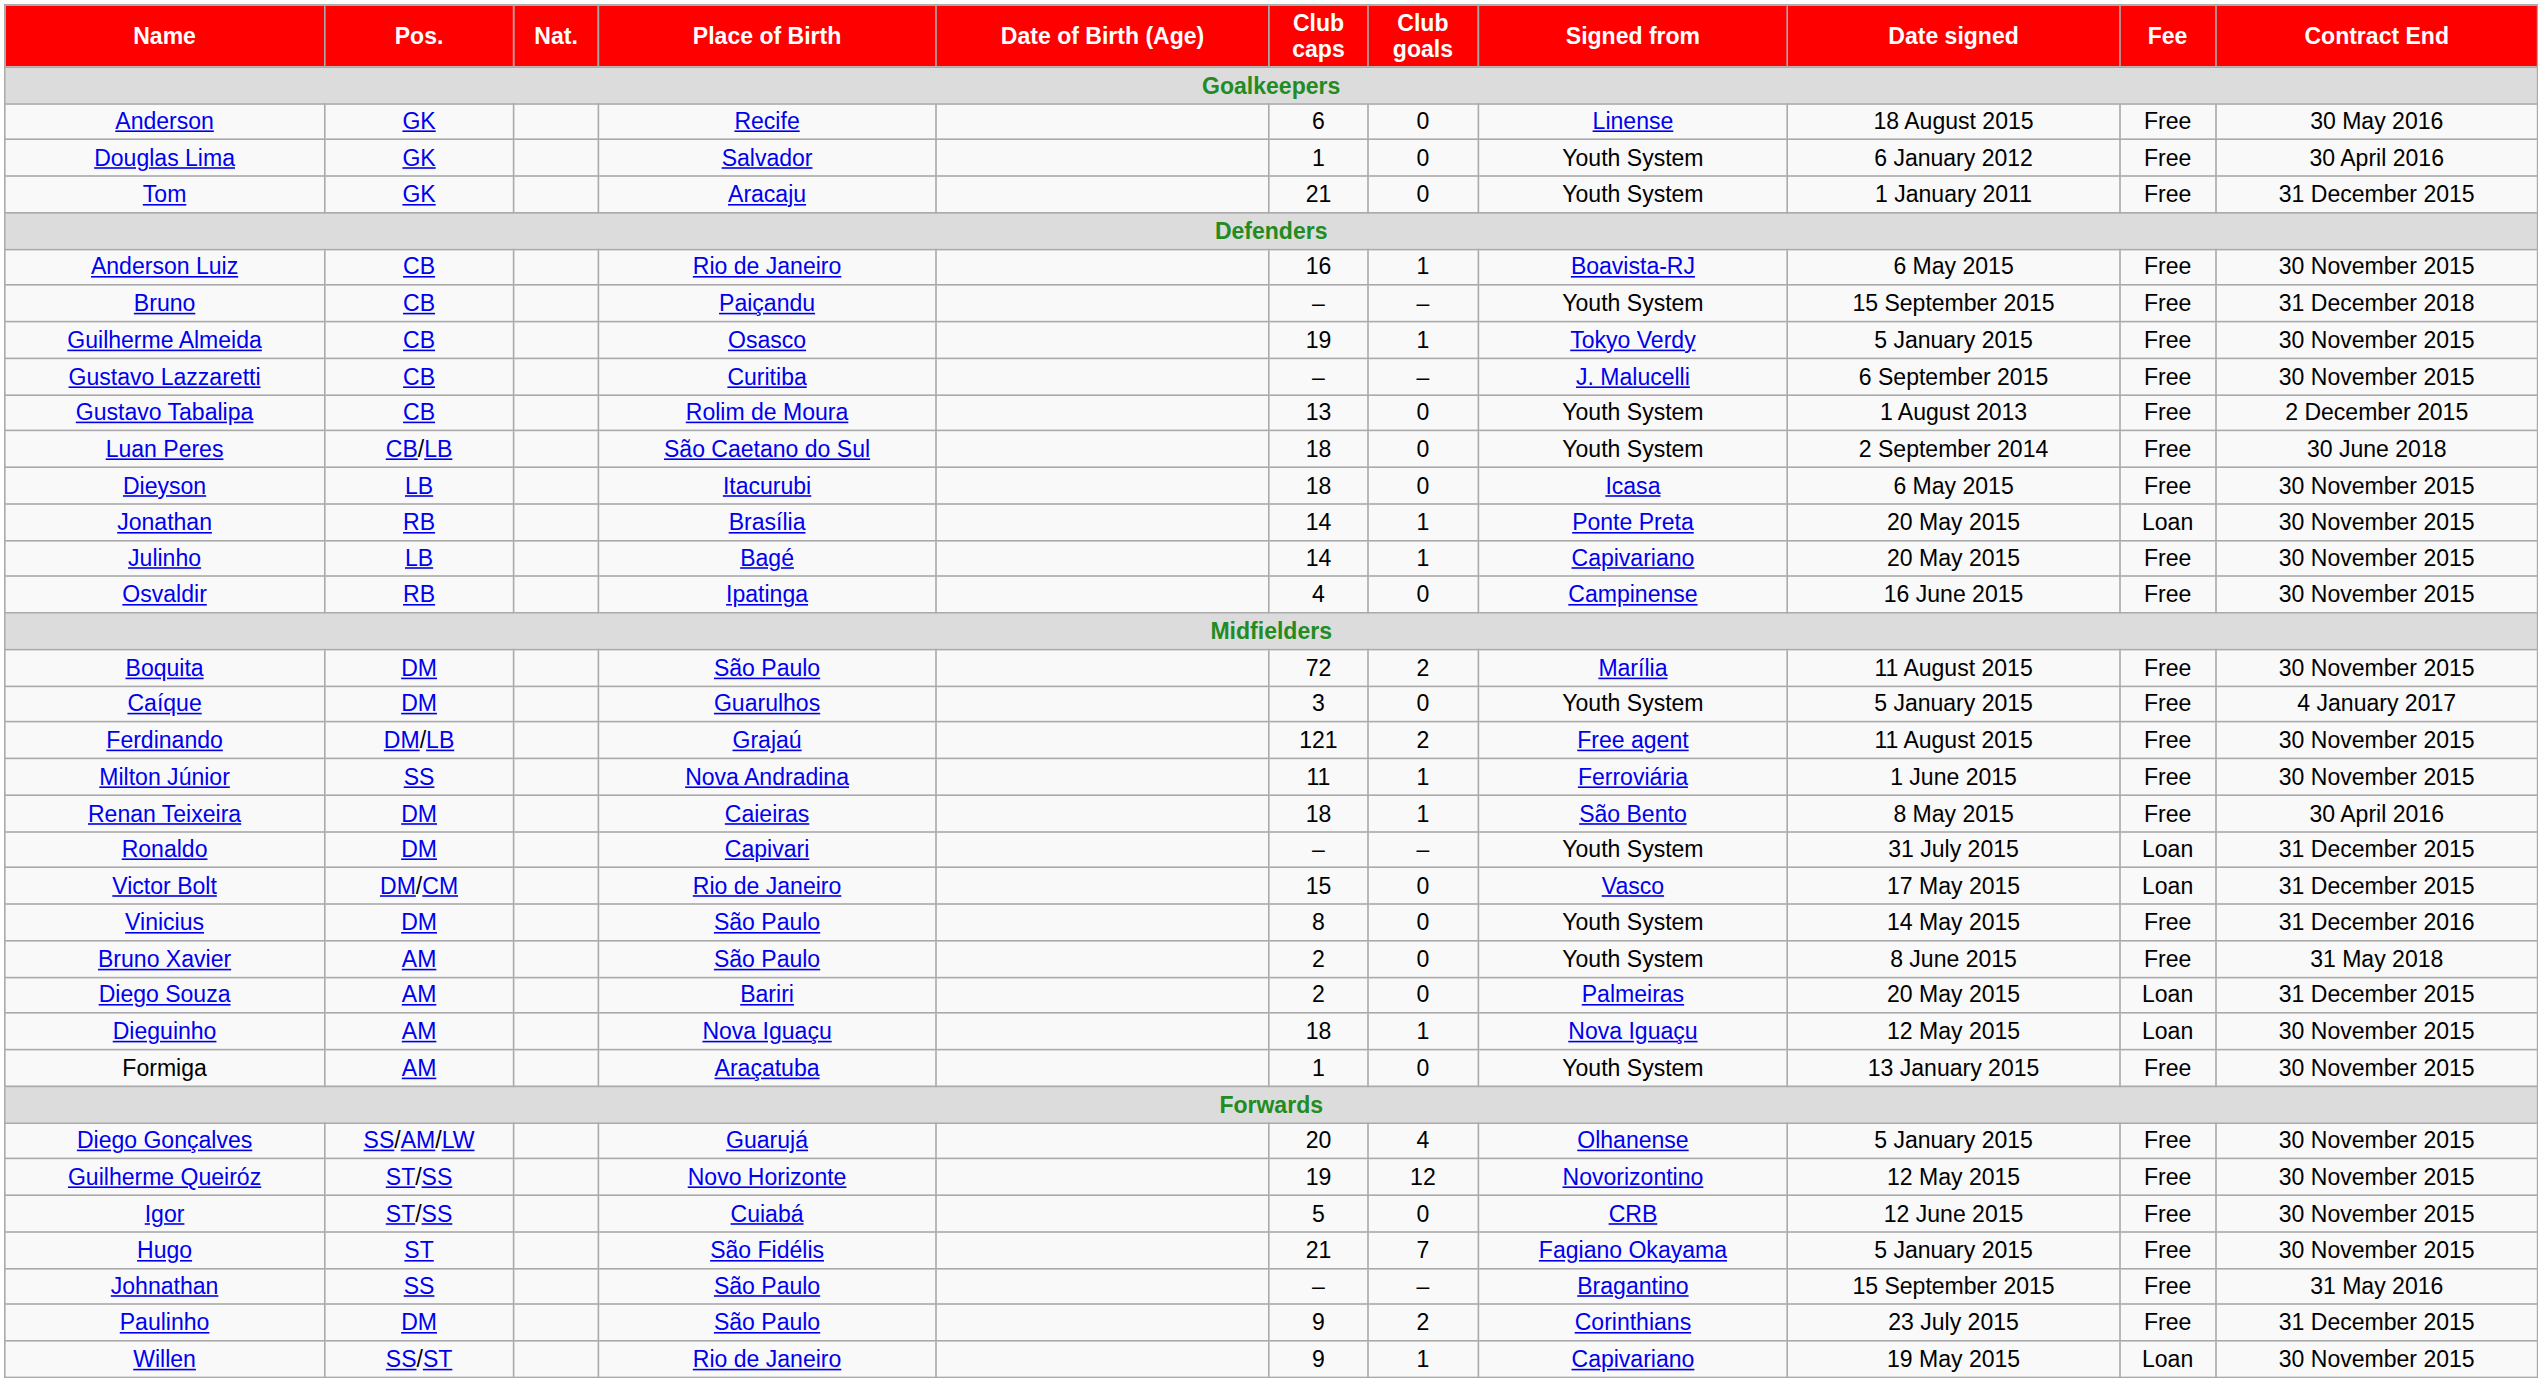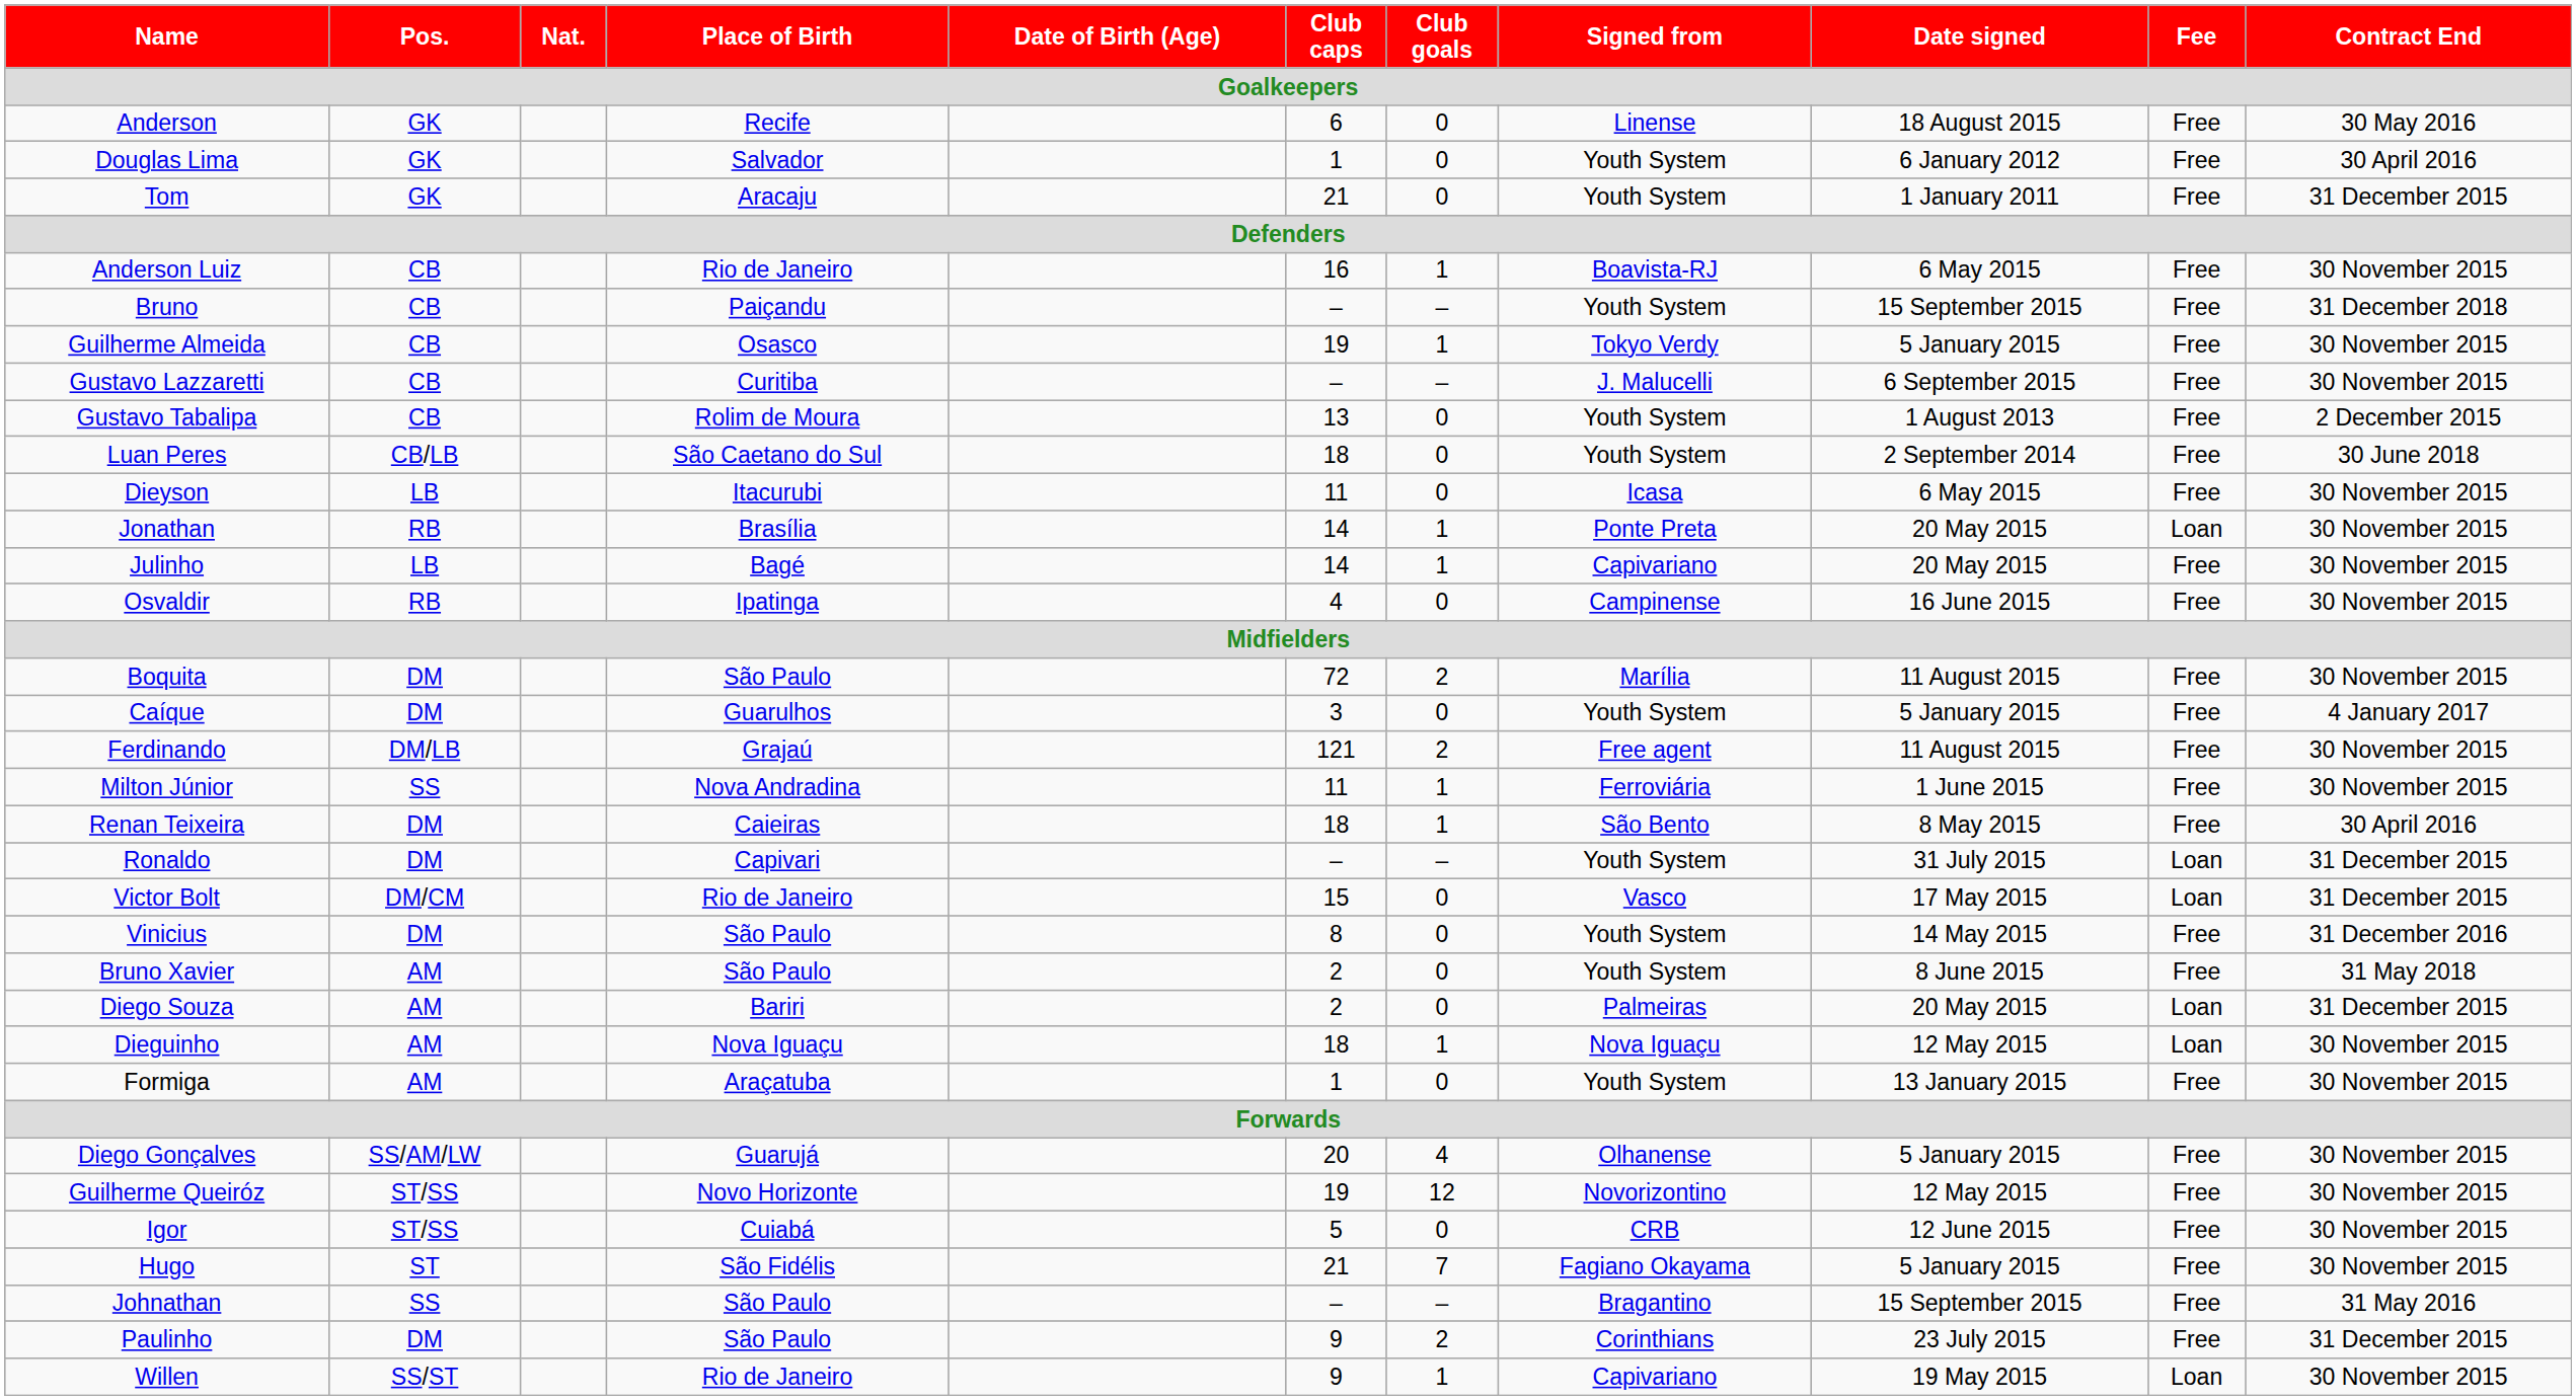Dieyson | Club caps: 18 -> 11
